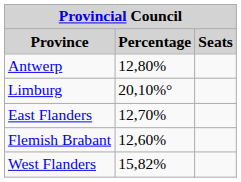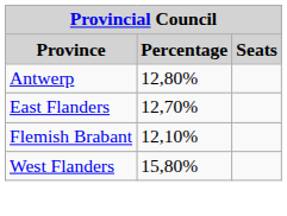- row: Limburg | 20,10%°
Flemish Brabant | Percentage: 12,60% -> 12,10%
West Flanders | Percentage: 15,82% -> 15,80%
